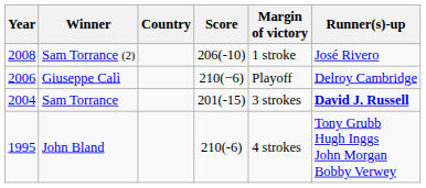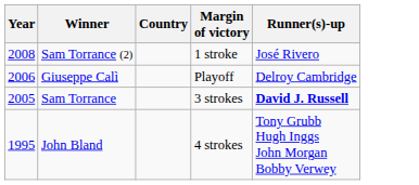- column: Score | 206(-10) | 210(−6) | 201(-15) | 210(-6)
Sam Torrance | Year: 2004 -> 2005
